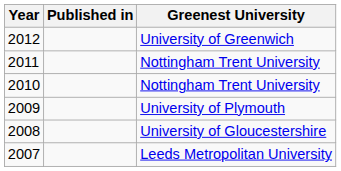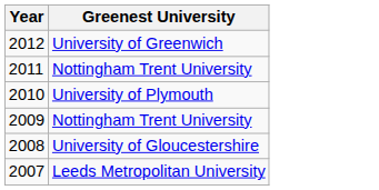- column: Published in
2010 | Greenest University: Nottingham Trent University -> University of Plymouth
2009 | Greenest University: University of Plymouth -> Nottingham Trent University
